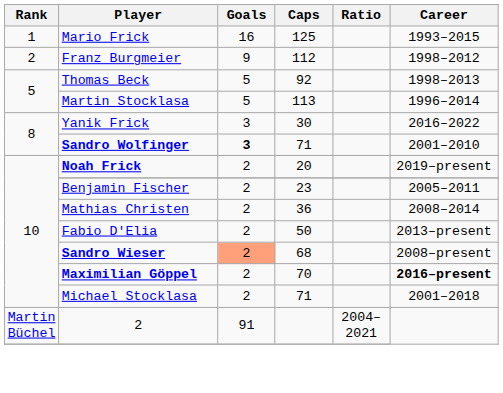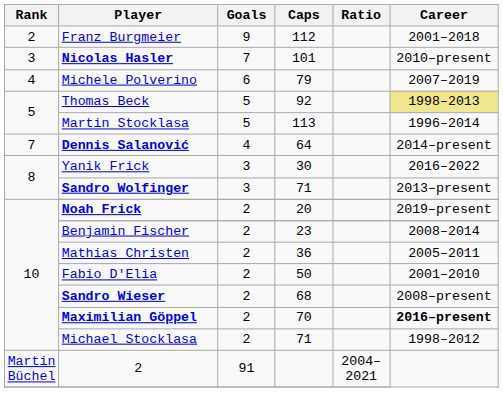- row: 1 | Mario Frick | 16 | 125 | 1993–2015
Franz Burgmeier | Career: 1998–2012 -> 2001–2018
+ row: 3 | Nicolas Hasler | 7 | 101 | 2010–present
+ row: 4 | Michele Polverino | 6 | 79 | 2007–2019
Thomas Beck | Career: no background -> khaki background
+ row: 7 | Dennis Salanović | 4 | 64 | 2014–present
Sandro Wolfinger | Goals: bold -> normal
Sandro Wolfinger | Career: 2001–2010 -> 2013–present
Benjamin Fischer | Career: 2005–2011 -> 2008–2014
Mathias Christen | Career: 2008–2014 -> 2005–2011
Fabio D'Elia | Career: 2013–present -> 2001–2010
Sandro Wieser | Goals: lightsalmon background -> no background
Michael Stocklasa | Career: 2001–2018 -> 1998–2012
